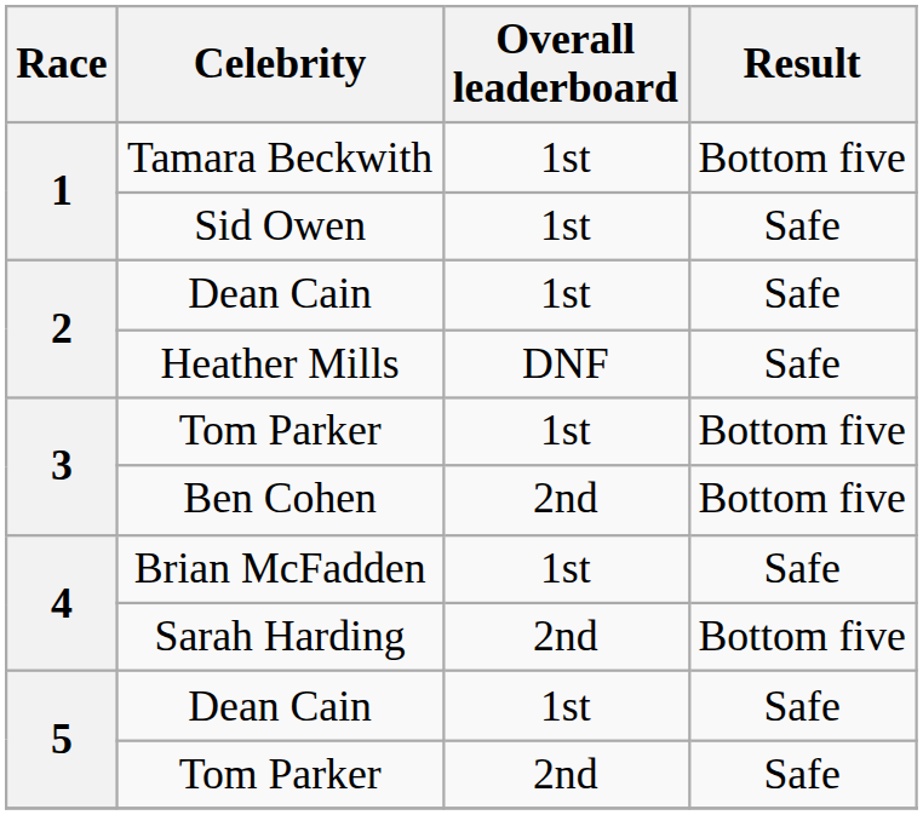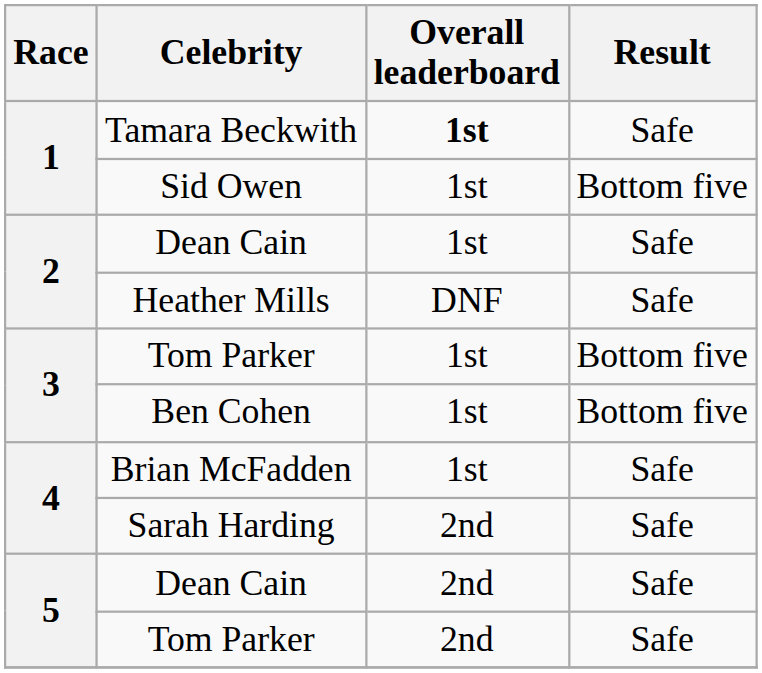Tamara Beckwith | Overall leaderboard: normal -> bold
Tamara Beckwith | Result: Bottom five -> Safe
Sid Owen | Result: Safe -> Bottom five
Ben Cohen | Overall leaderboard: 2nd -> 1st
Sarah Harding | Result: Bottom five -> Safe
5 / Dean Cain | Overall leaderboard: 1st -> 2nd
